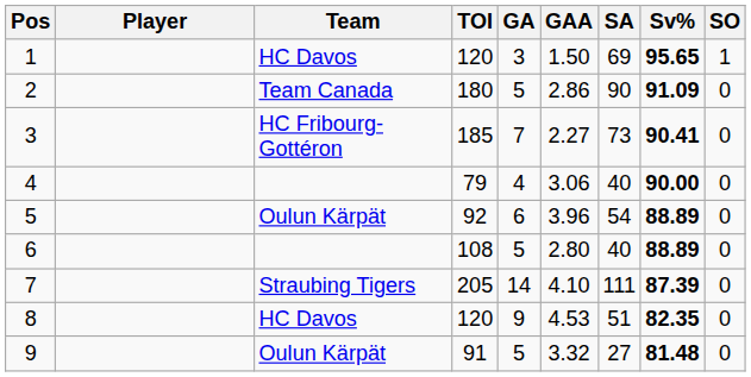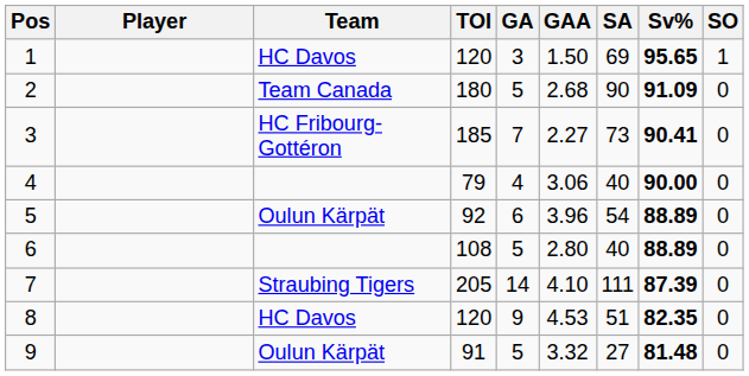2 | GAA: 2.86 -> 2.68
